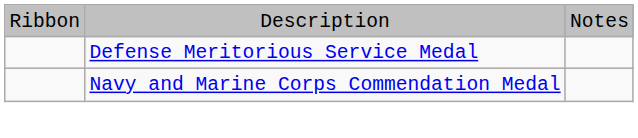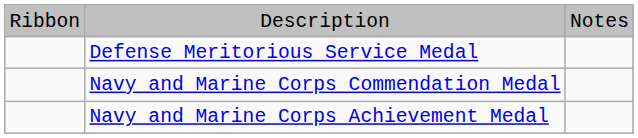+ row: Navy and Marine Corps Achievement Medal
